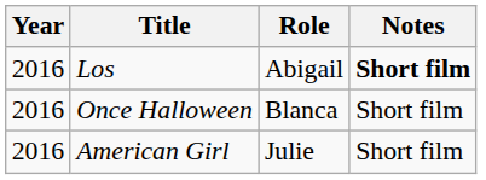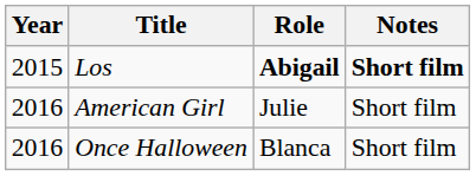Los | Year: 2016 -> 2015
Los | Role: normal -> bold
rows swapped: American Girl <-> Once Halloween
